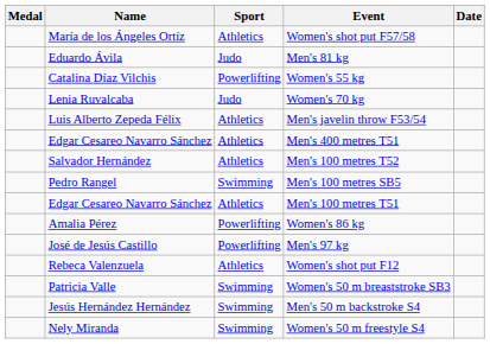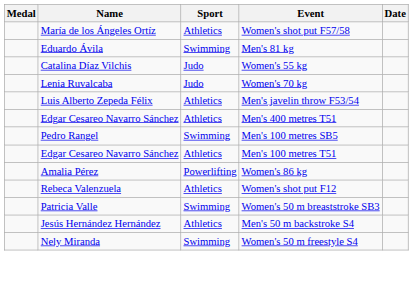Men's 81 kg | Sport: Judo -> Swimming
Women's 55 kg | Sport: Powerlifting -> Judo
- row: Salvador Hernández | Athletics | Men's 100 metres T52
- row: José de Jesús Castillo | Powerlifting | Men's 97 kg
Men's 50 m backstroke S4 | Sport: Swimming -> Athletics
